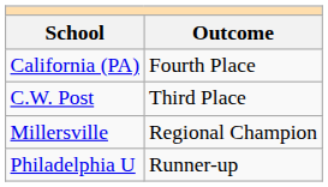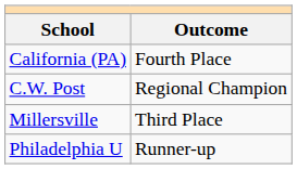C.W. Post | Outcome: Third Place -> Regional Champion
Millersville | Outcome: Regional Champion -> Third Place
